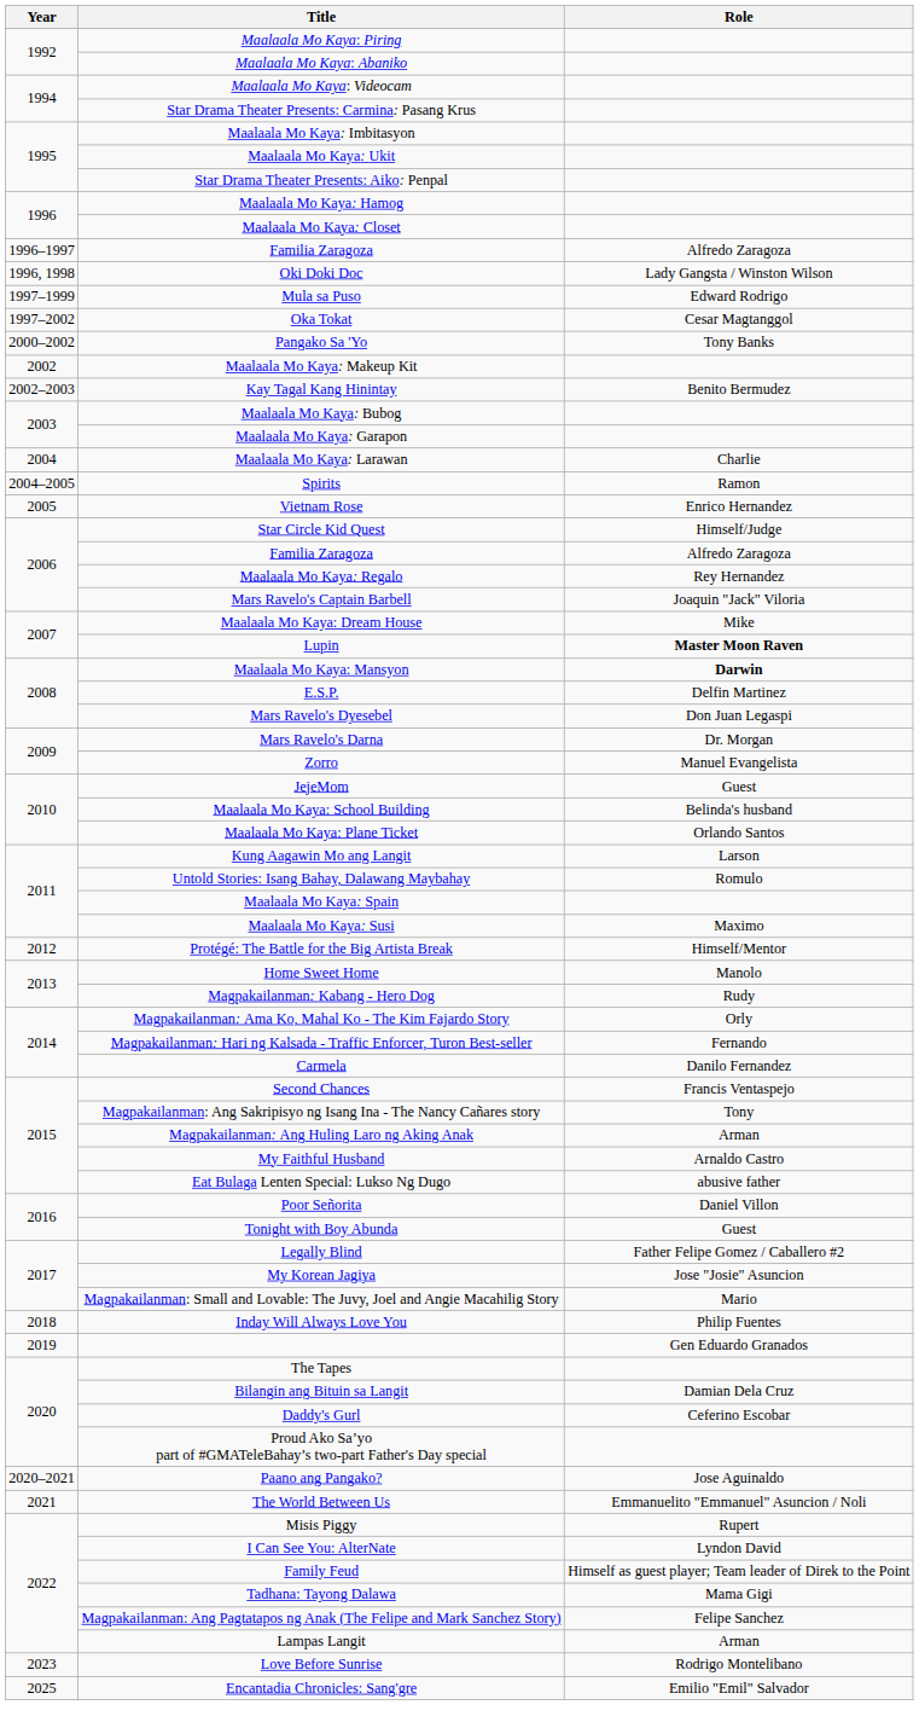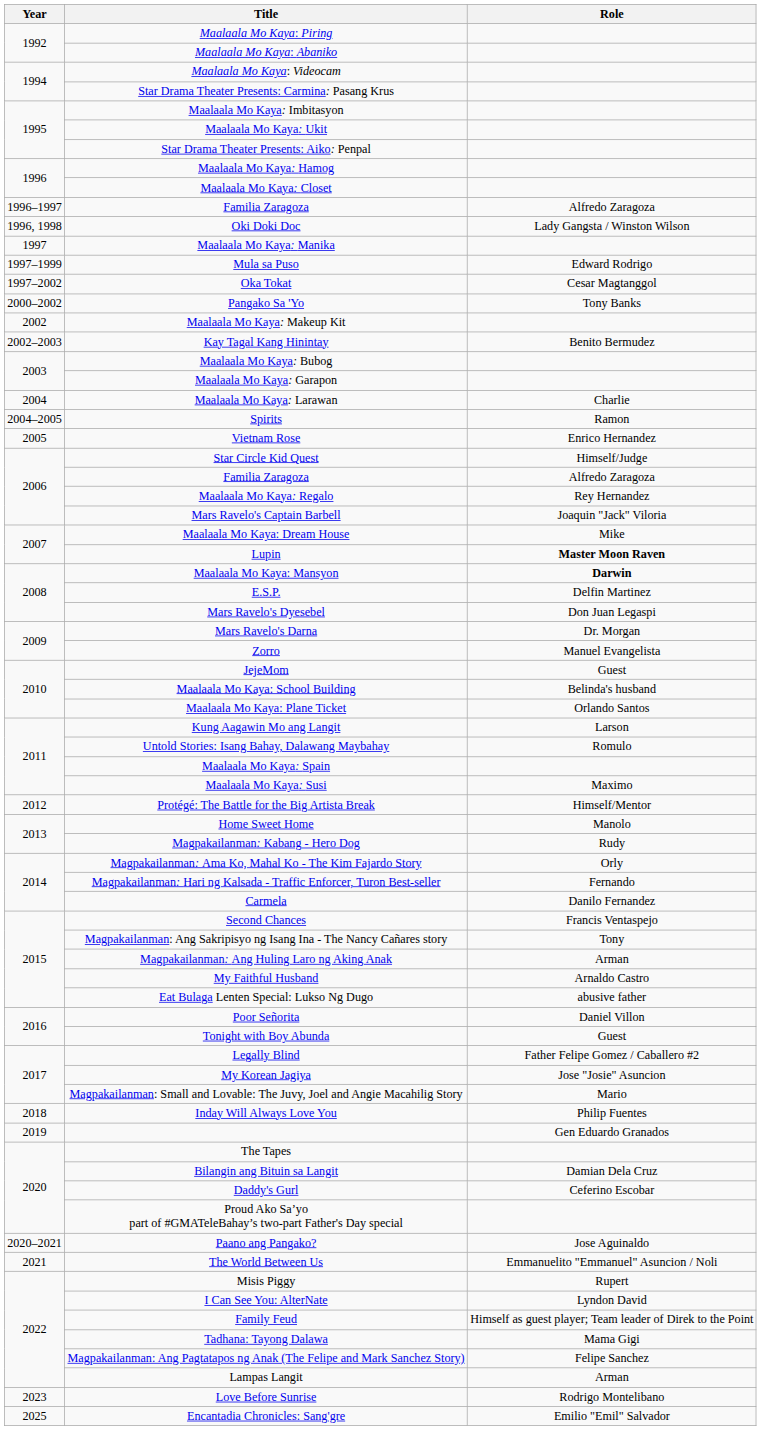+ row: 1997 | Maalaala Mo Kaya: Manika
